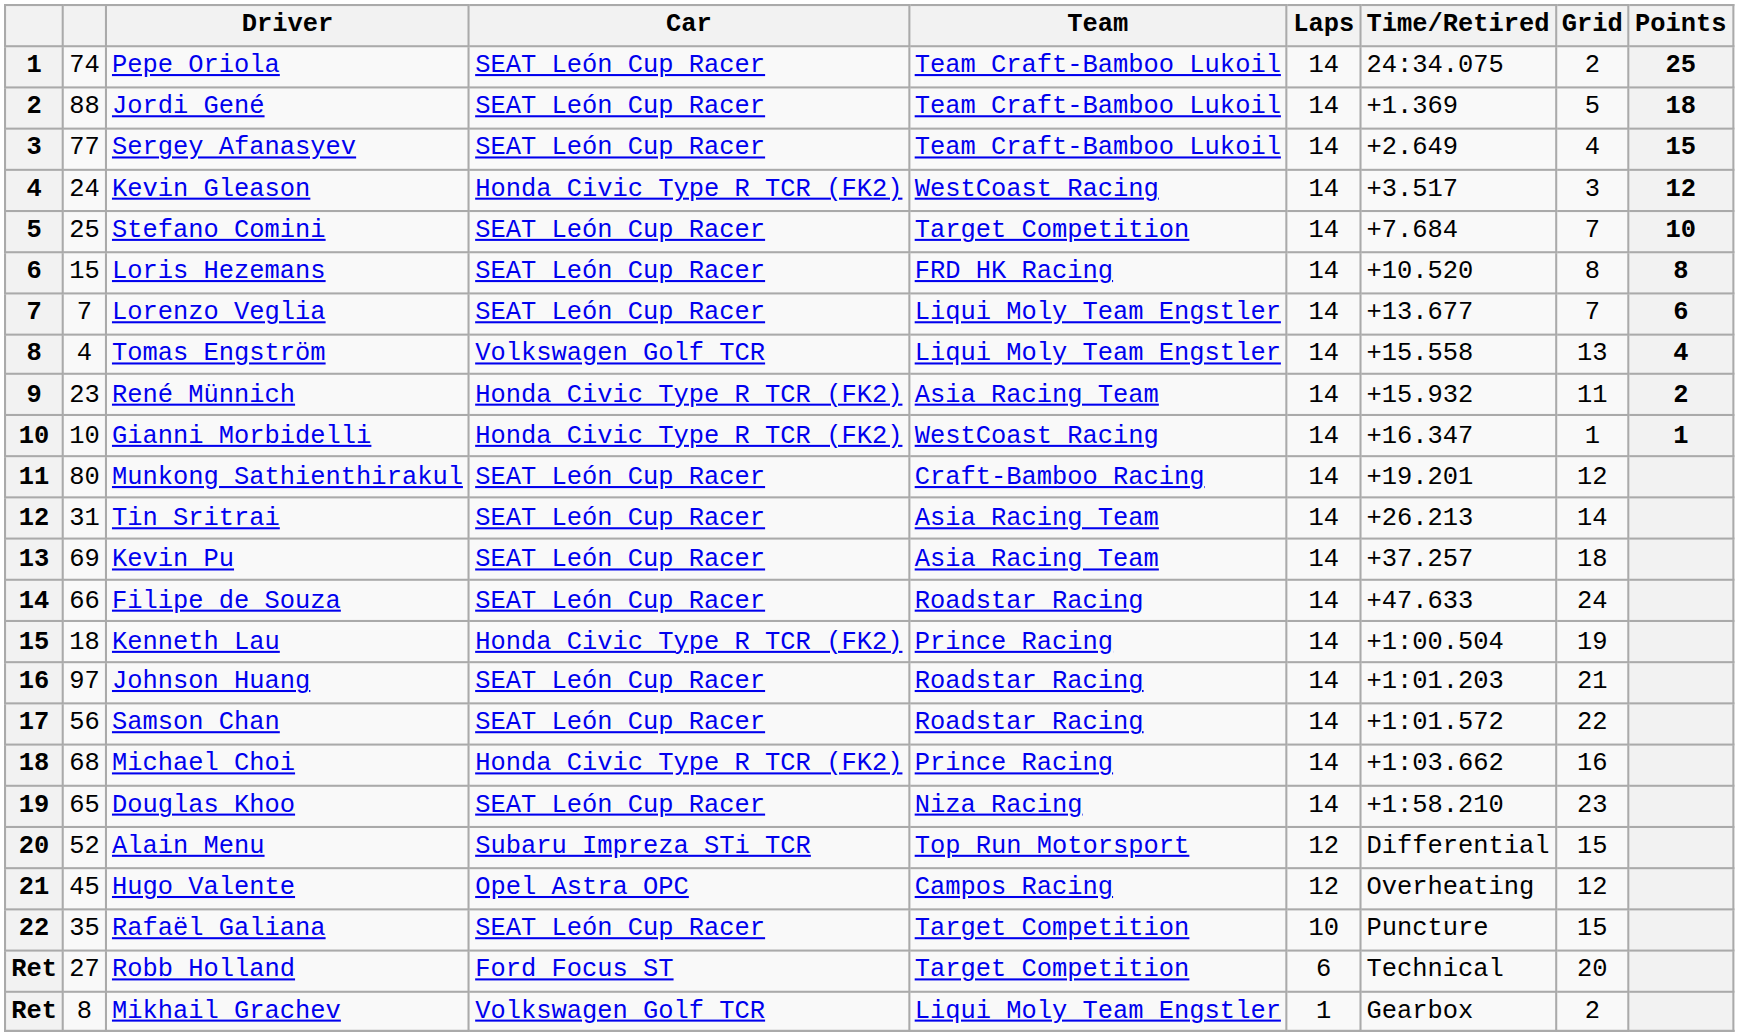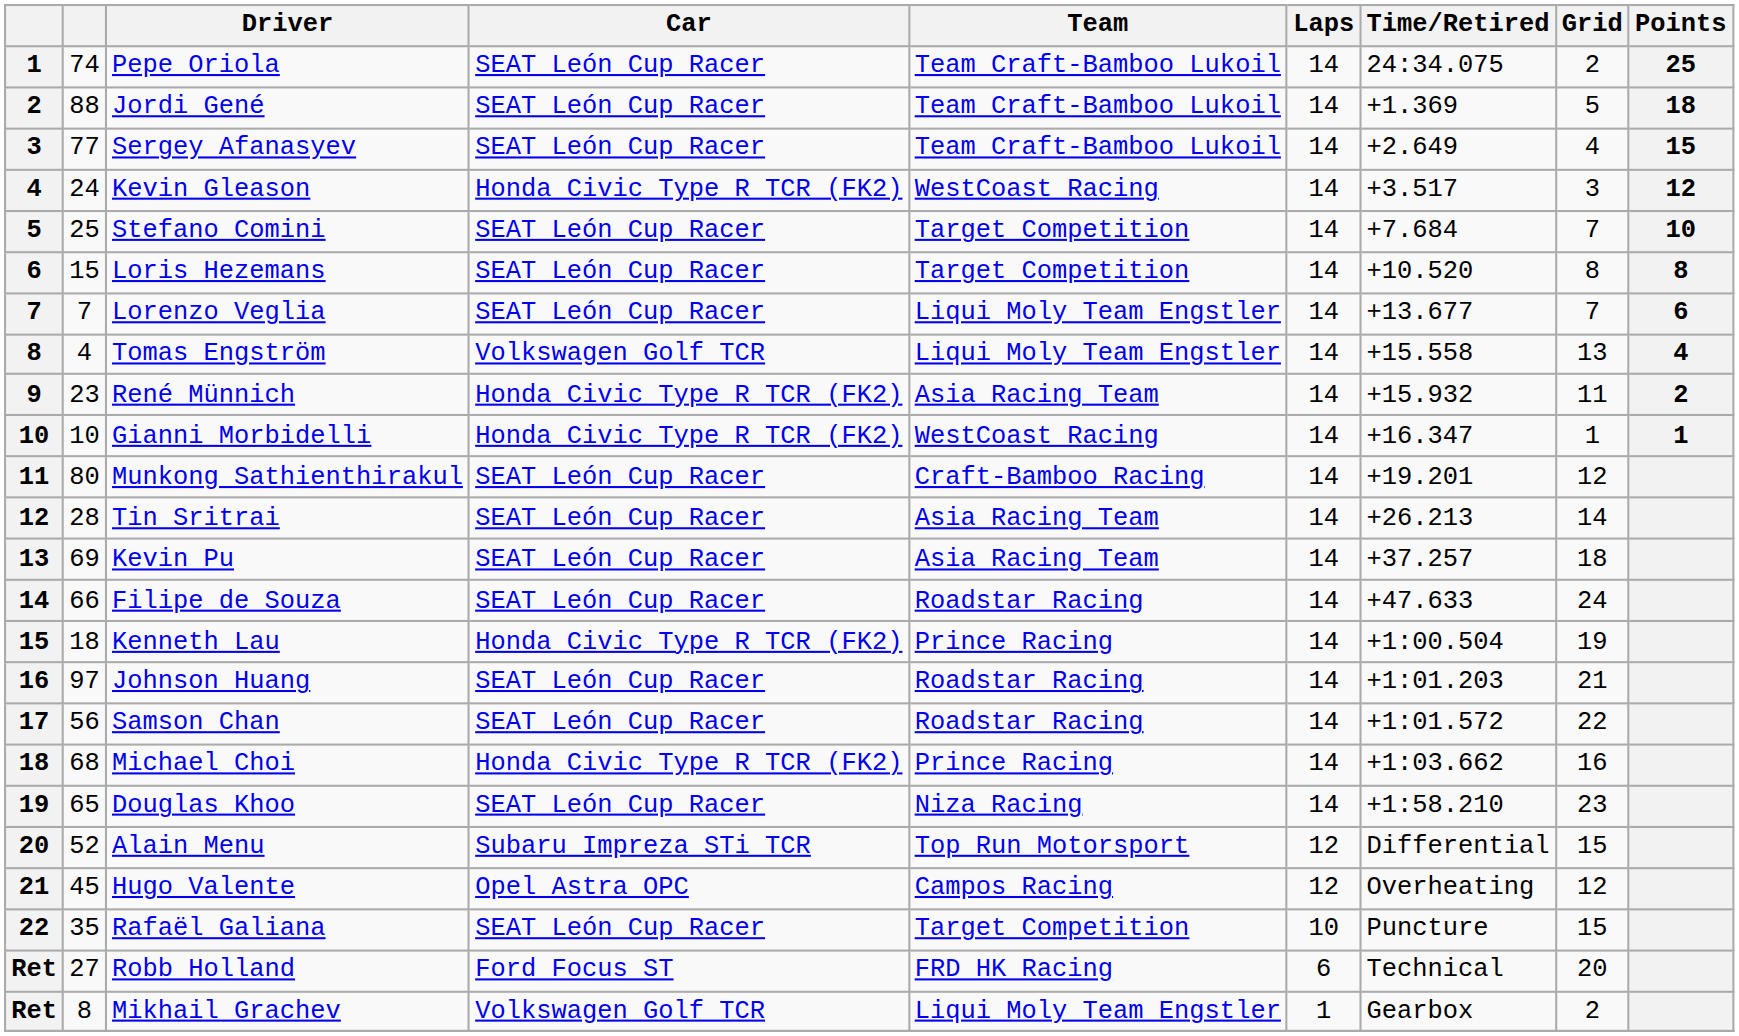Loris Hezemans | Team: FRD HK Racing -> Target Competition
Tin Sritrai | column 2: 31 -> 28
Robb Holland | Team: Target Competition -> FRD HK Racing
